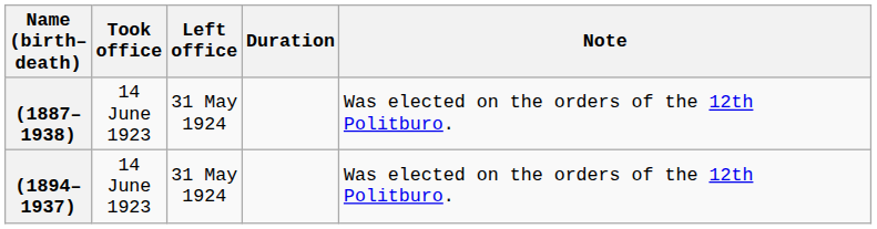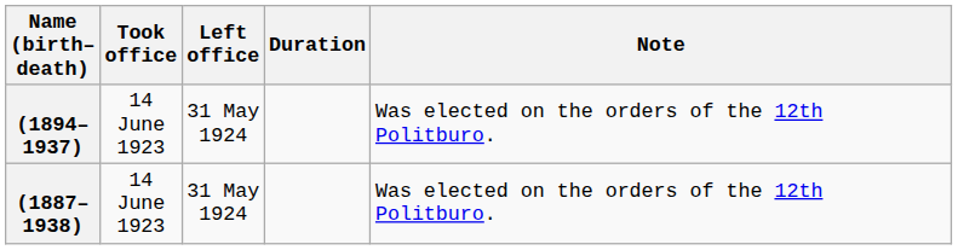rows swapped: (1894–1937) <-> (1887–1938)
